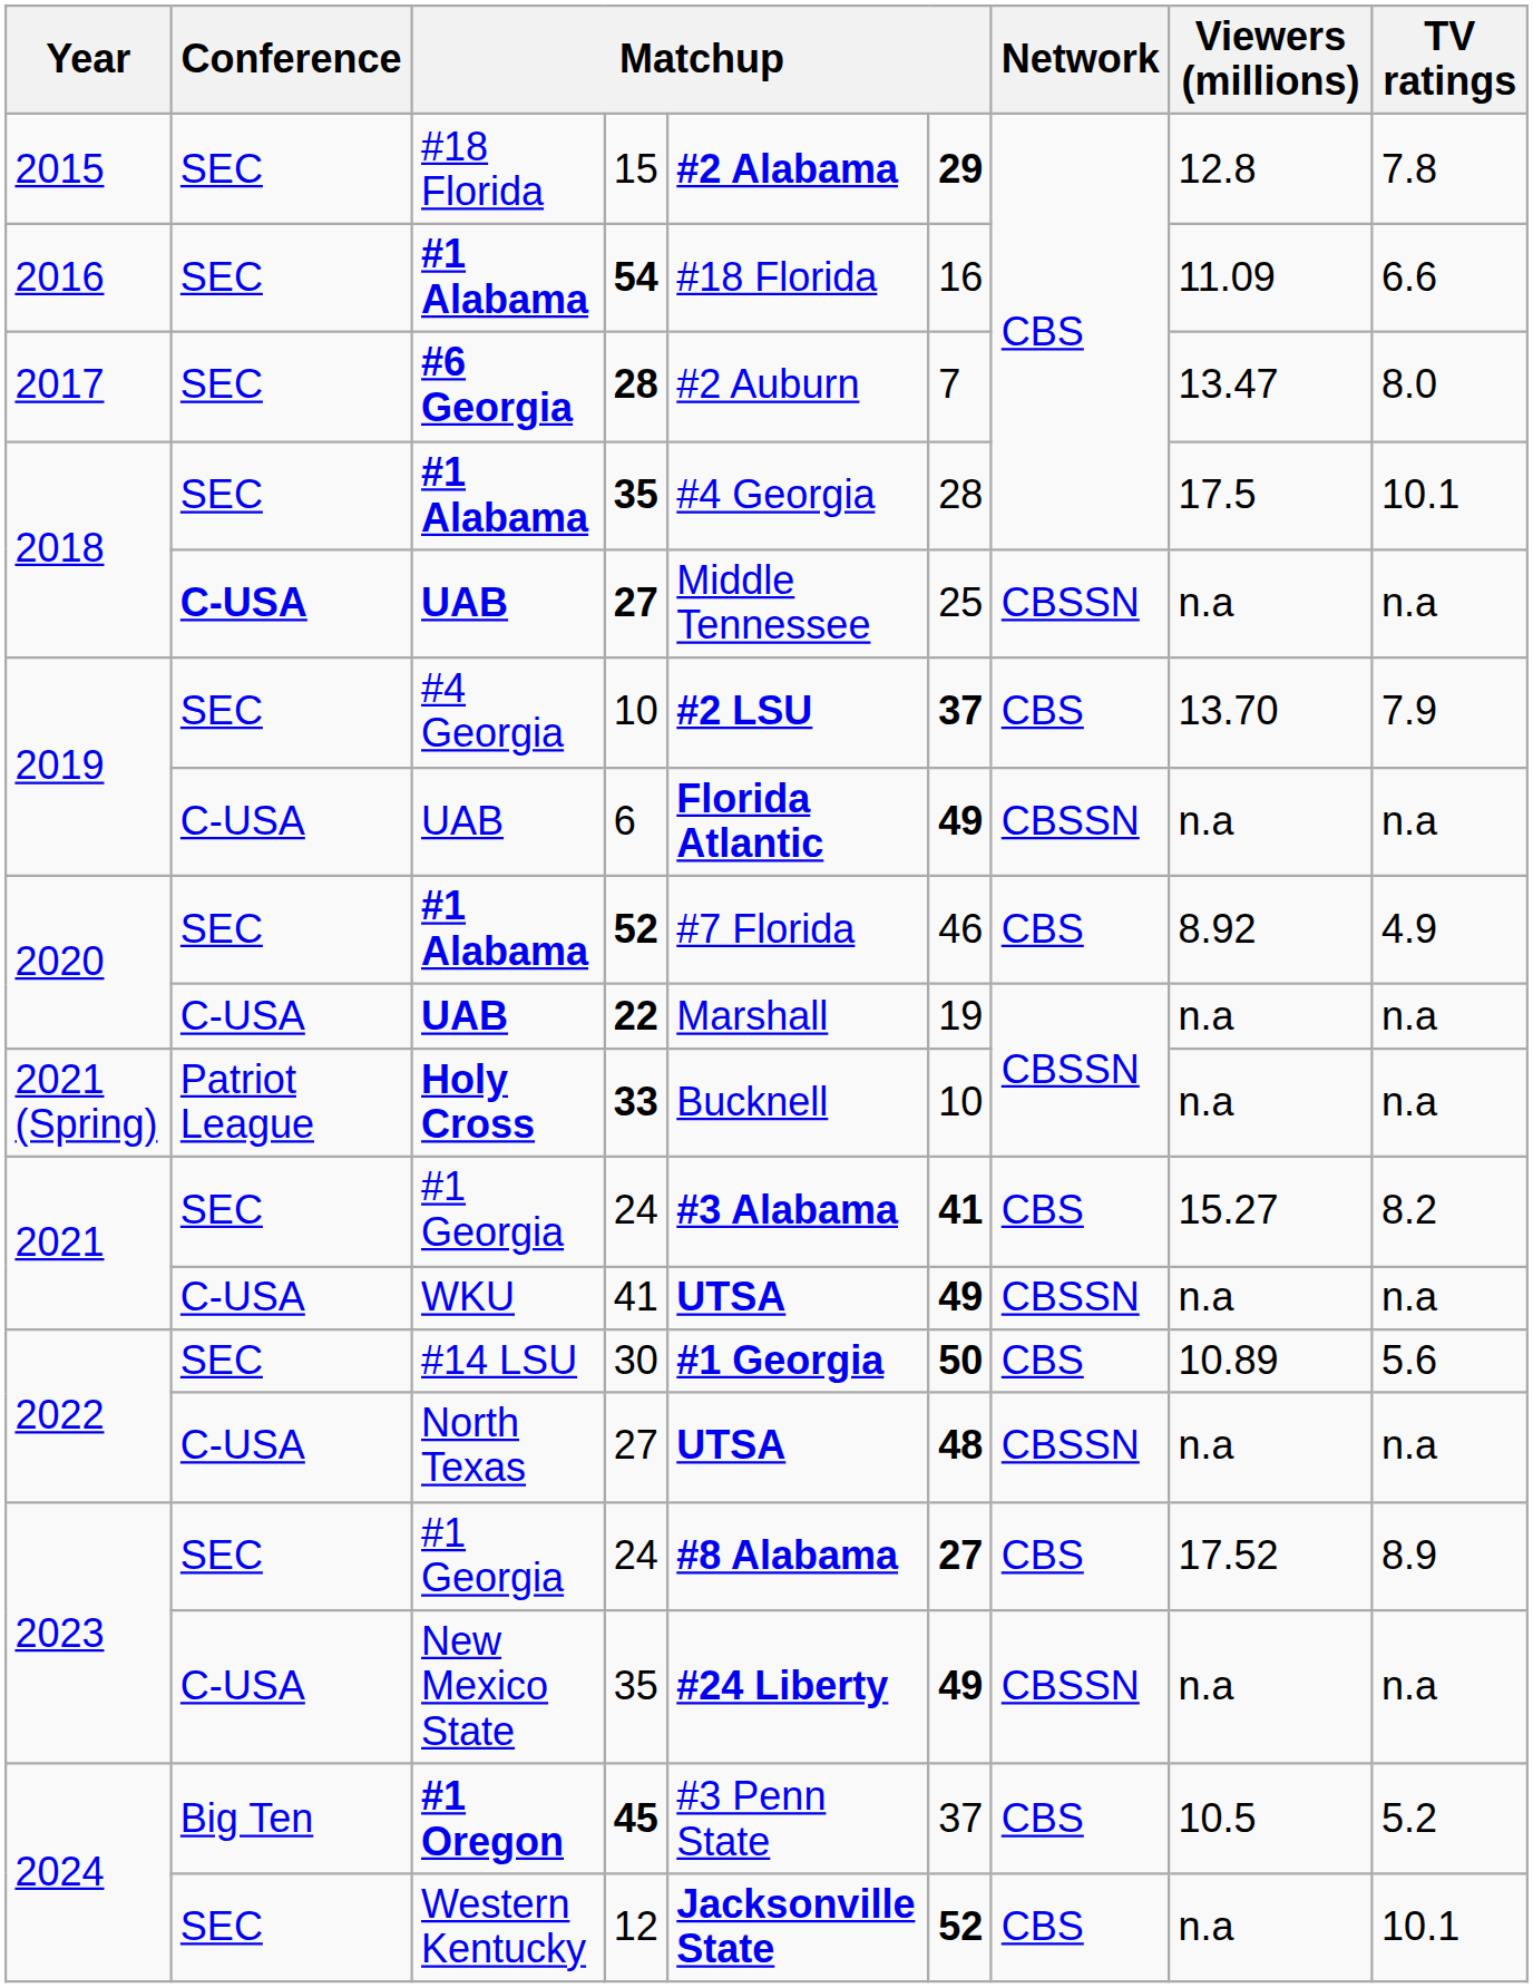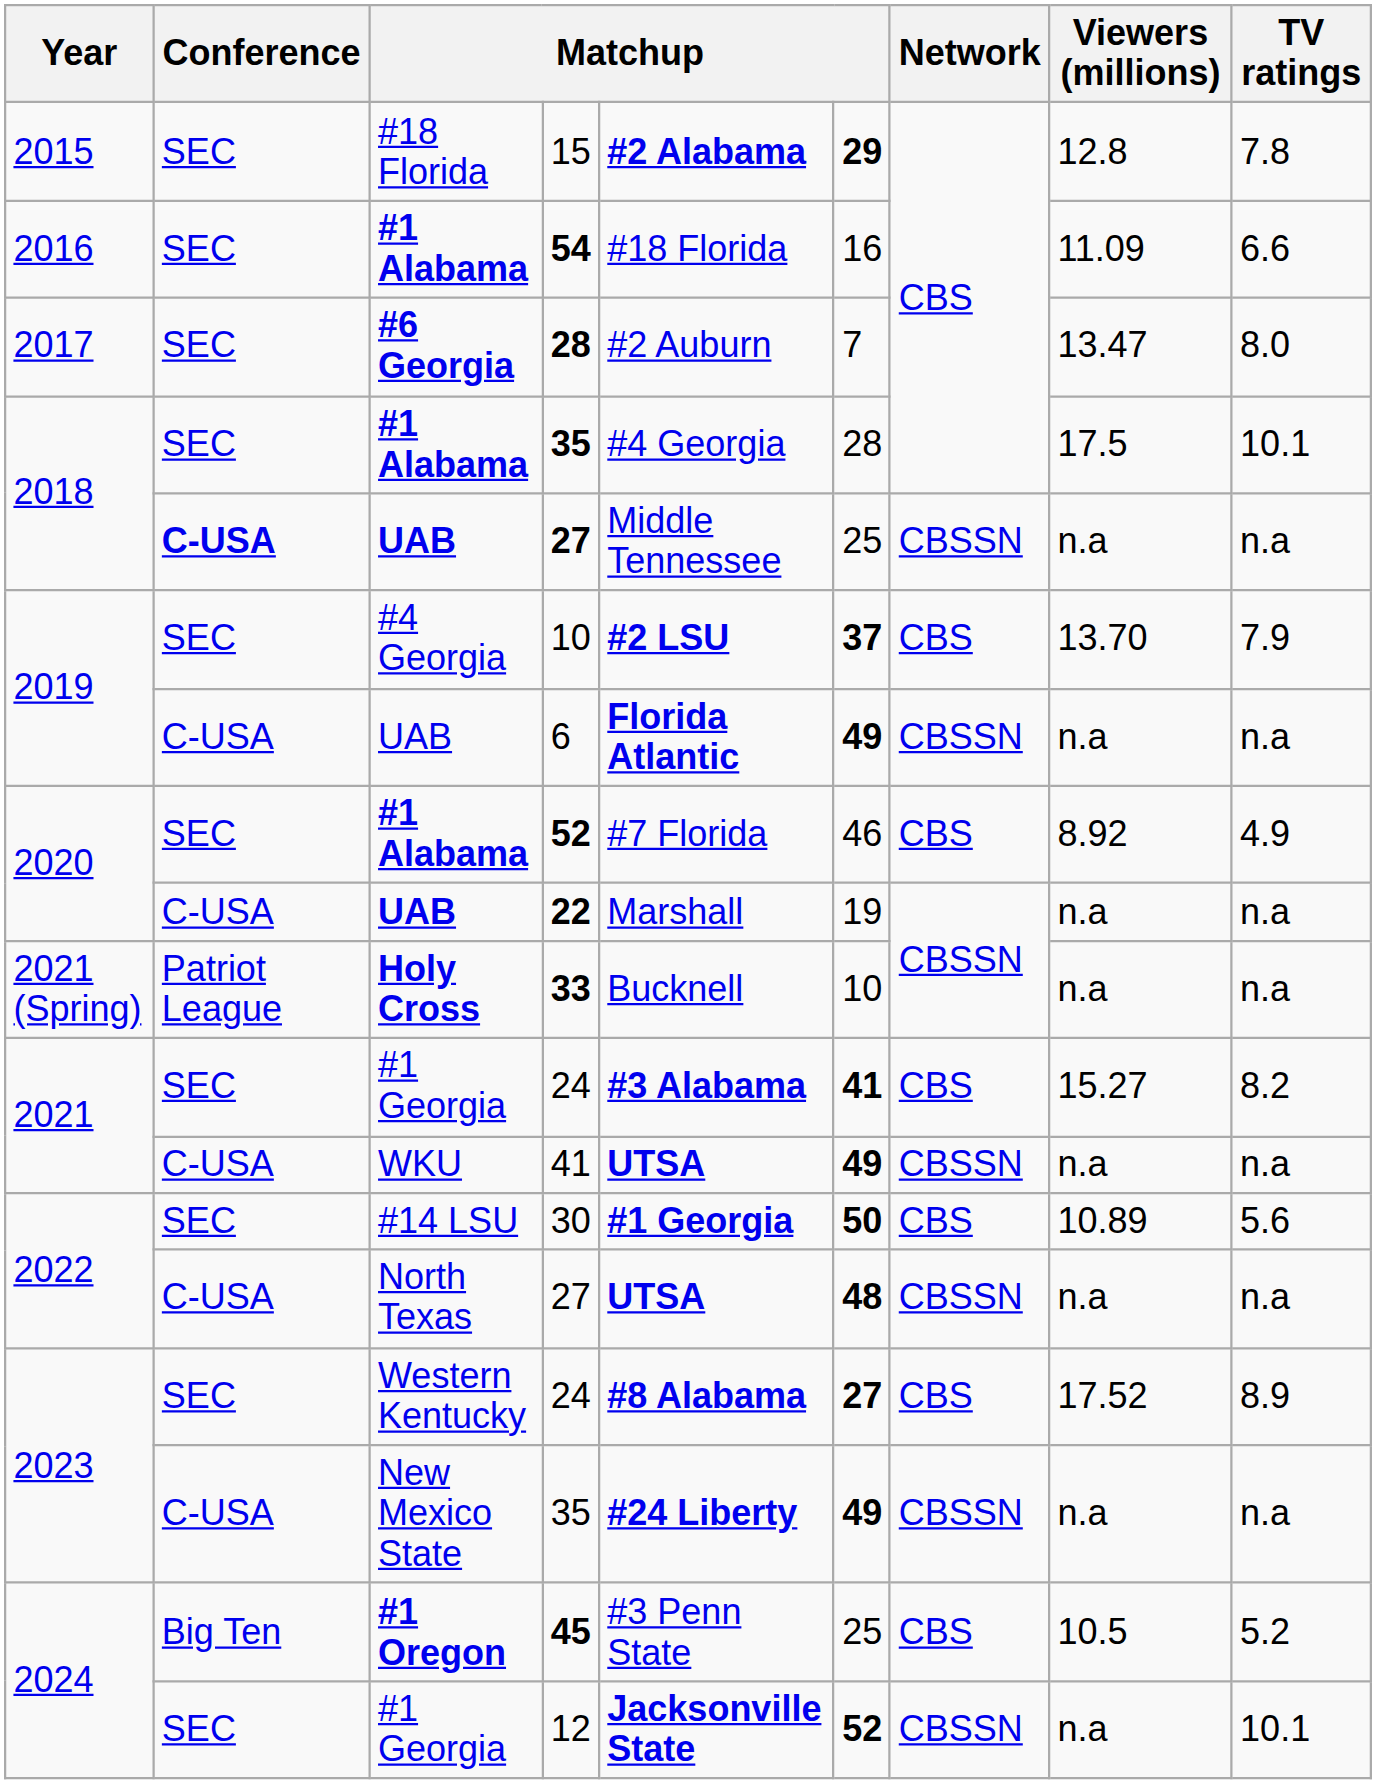2023 / 24 | column 3: #1 Georgia -> Western Kentucky
45 | column 6: 37 -> 25
12 | column 3: Western Kentucky -> #1 Georgia
12 | Network: CBS -> CBSSN
